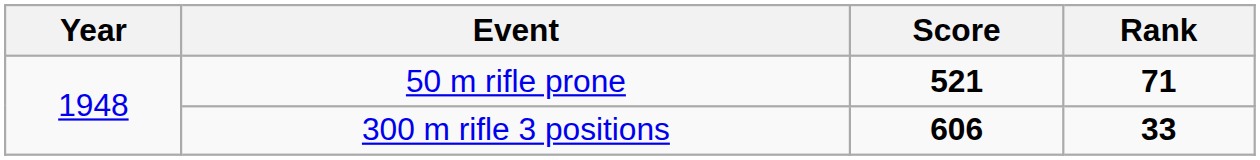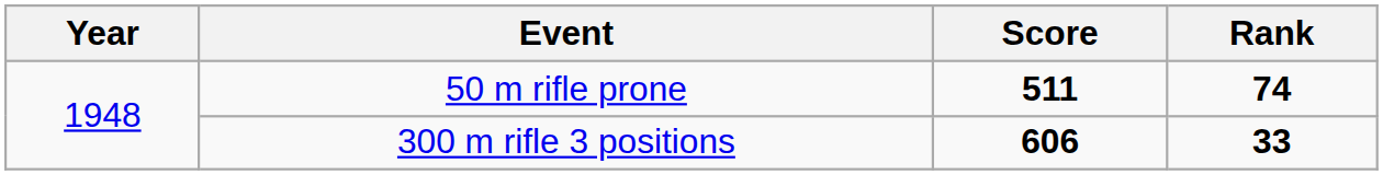50 m rifle prone | Score: 521 -> 511
50 m rifle prone | Rank: 71 -> 74
